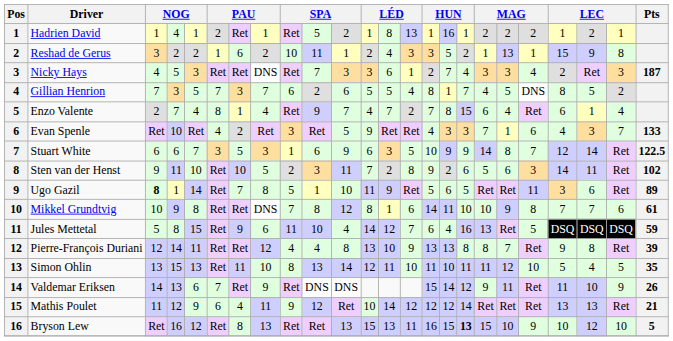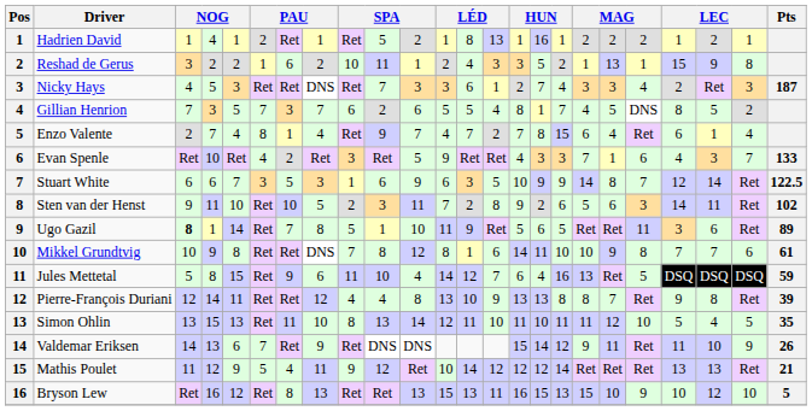Mathis Poulet | column 6: 6 -> 5
Bryson Lew | column 17: bold -> normal
